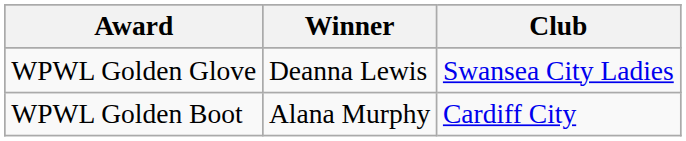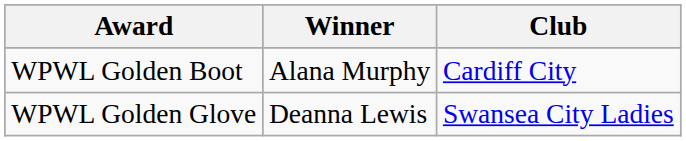rows swapped: WPWL Golden Boot <-> WPWL Golden Glove
